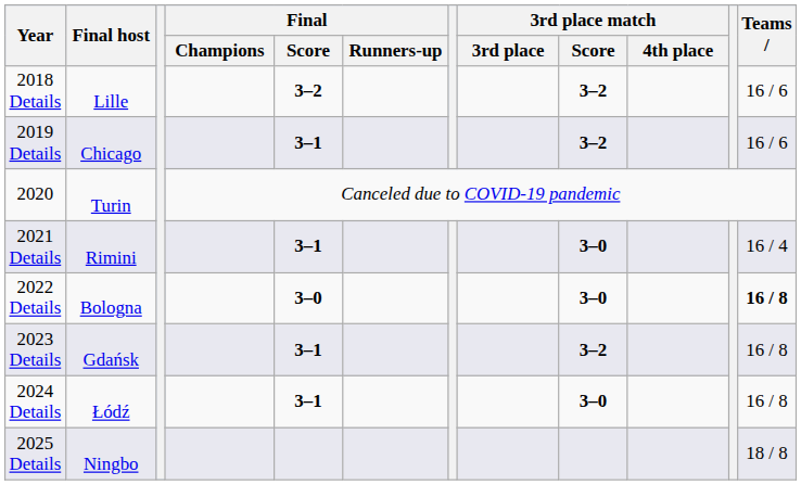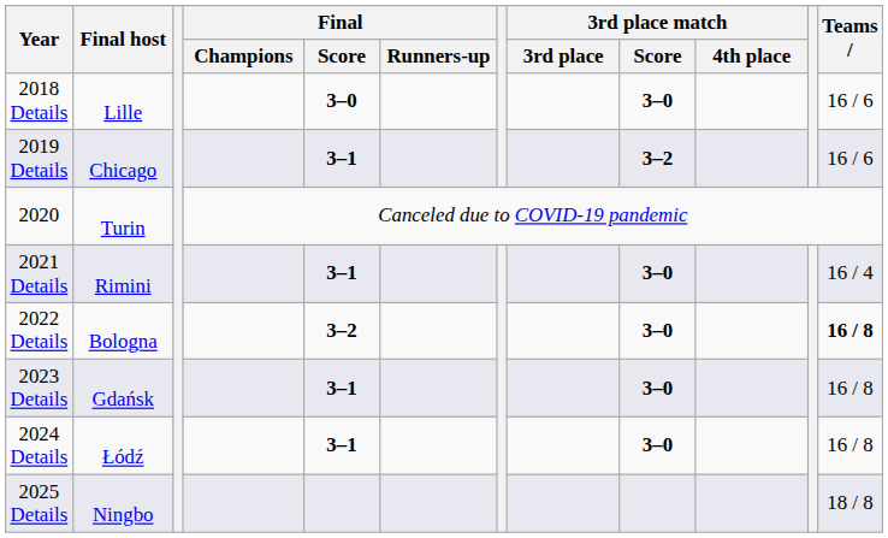2018 Details | Final / Score: 3–2 -> 3–0
2018 Details | 3rd place match / Score: 3–2 -> 3–0
2022 Details | Final / Score: 3–0 -> 3–2
2023 Details | 3rd place match / Score: 3–2 -> 3–0
